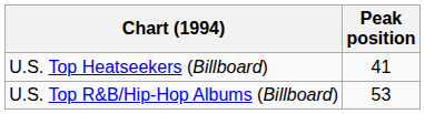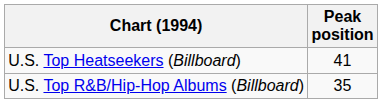U.S. Top R&B/Hip-Hop Albums (Billboard) | Peak position: 53 -> 35
